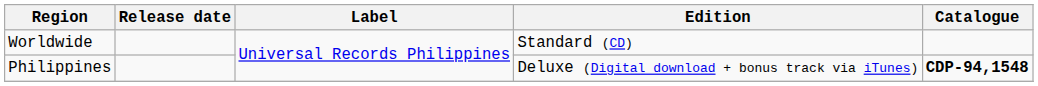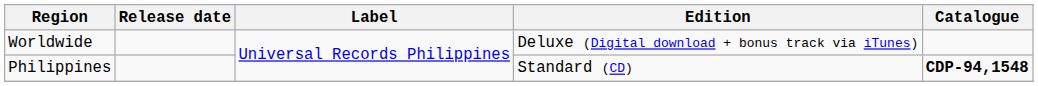Worldwide | Edition: Standard (CD) -> Deluxe (Digital download + bonus track via iTunes)
Philippines | Edition: Deluxe (Digital download + bonus track via iTunes) -> Standard (CD)
